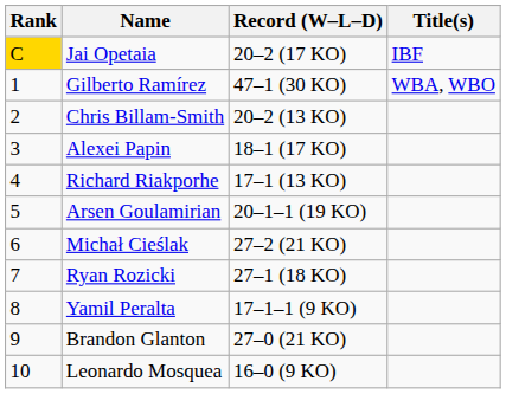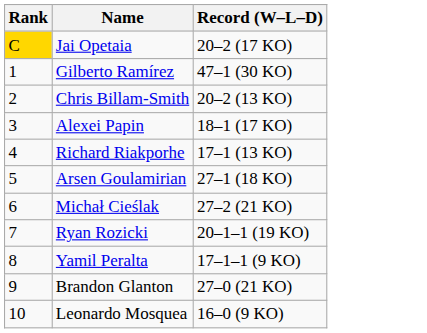- column: Title(s) | IBF | WBA, WBO
Arsen Goulamirian | Record (W–L–D): 20–1–1 (19 KO) -> 27–1 (18 KO)
Ryan Rozicki | Record (W–L–D): 27–1 (18 KO) -> 20–1–1 (19 KO)
